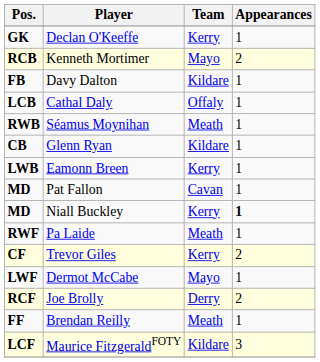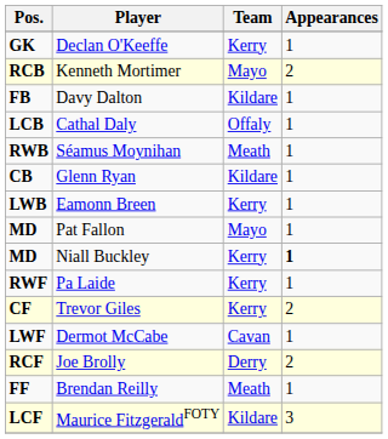Pat Fallon | Team: Cavan -> Mayo
Pa Laide | Team: Meath -> Kerry
Dermot McCabe | Team: Mayo -> Cavan
